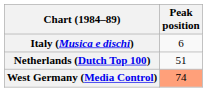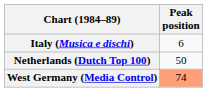Netherlands (Dutch Top 100) | Peak position: 51 -> 50
